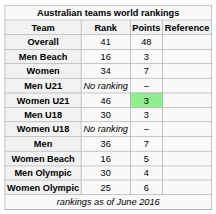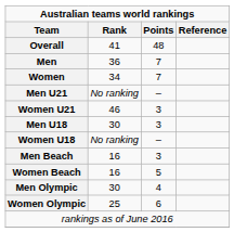rows swapped: Men <-> Men Beach
Women U21 | Points: lightgreen background -> no background
